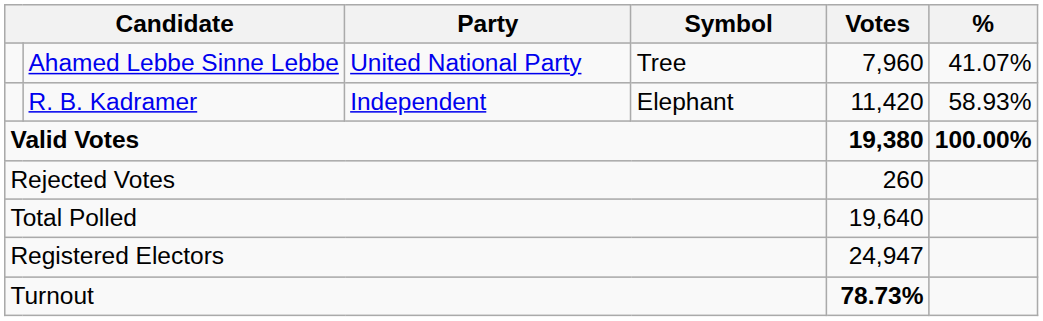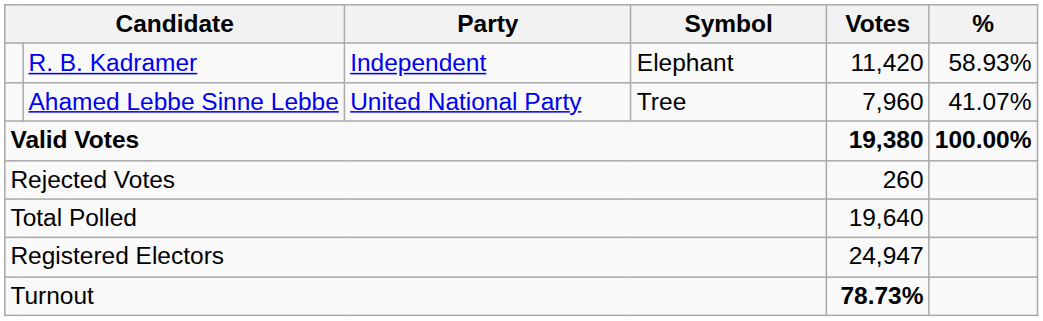rows swapped: R. B. Kadramer <-> Ahamed Lebbe Sinne Lebbe
